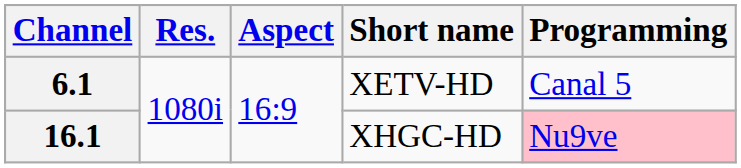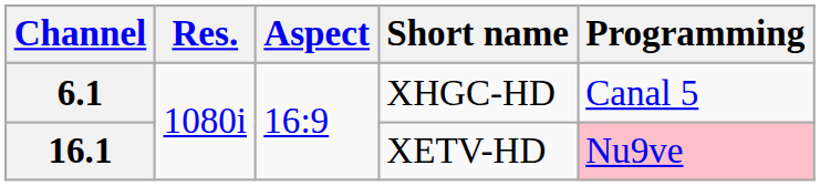6.1 | Short name: XETV-HD -> XHGC-HD
16.1 | Short name: XHGC-HD -> XETV-HD
